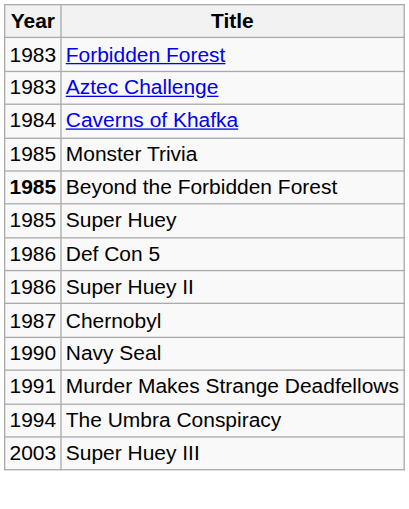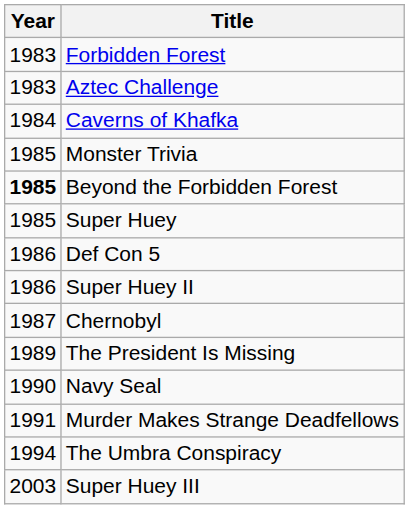+ row: 1989 | The President Is Missing
